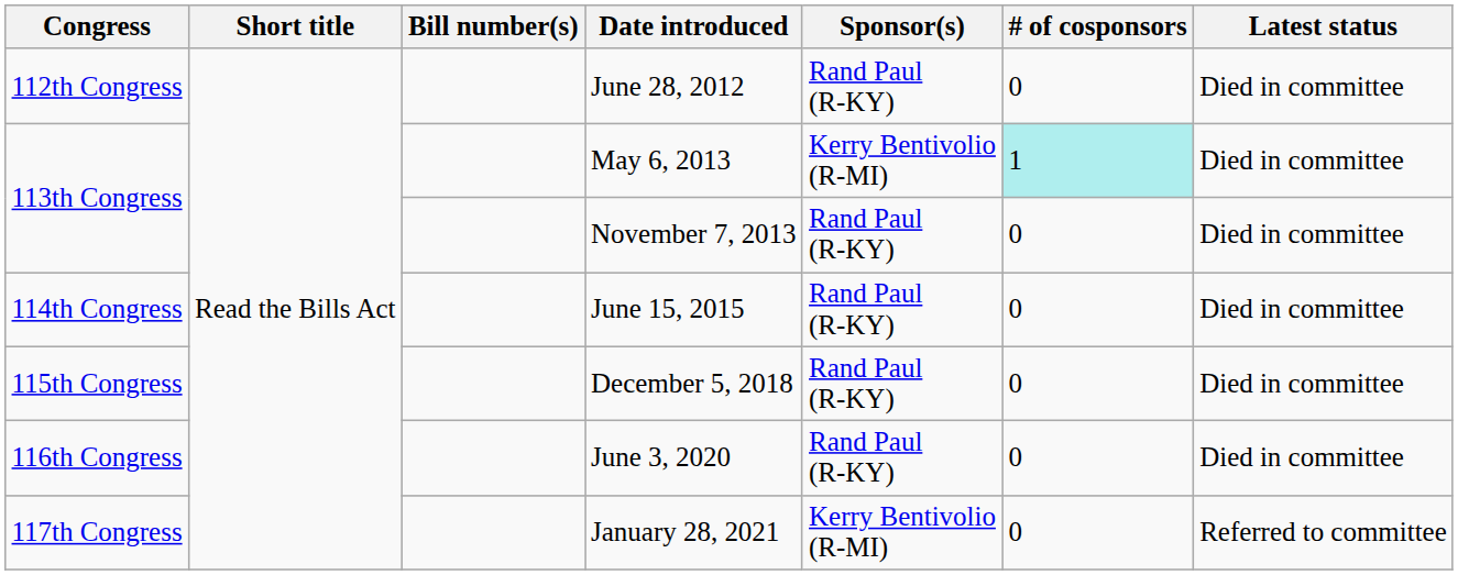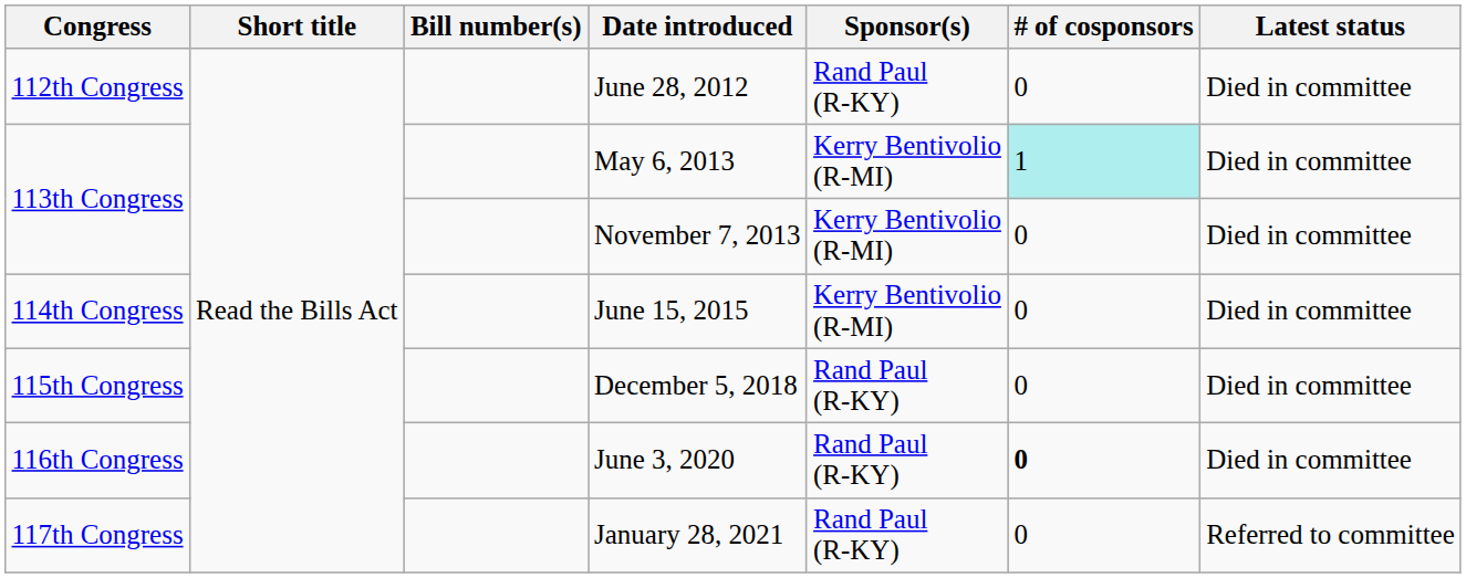November 7, 2013 | Sponsor(s): Rand Paul (R-KY) -> Kerry Bentivolio (R-MI)
June 15, 2015 | Sponsor(s): Rand Paul (R-KY) -> Kerry Bentivolio (R-MI)
June 3, 2020 | # of cosponsors: normal -> bold
January 28, 2021 | Sponsor(s): Kerry Bentivolio (R-MI) -> Rand Paul (R-KY)
